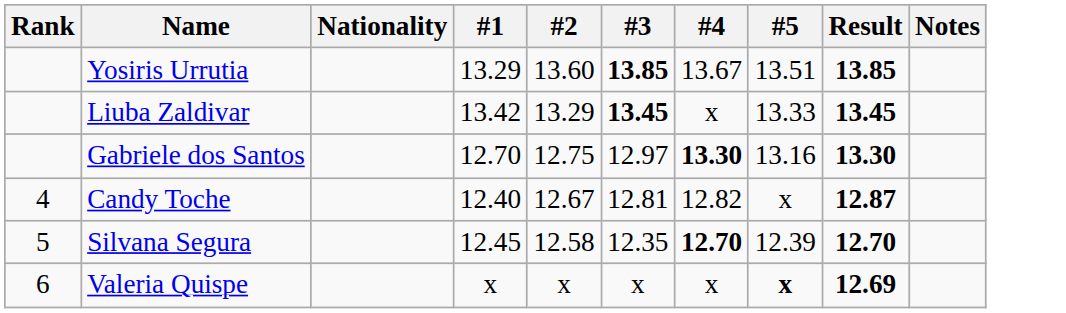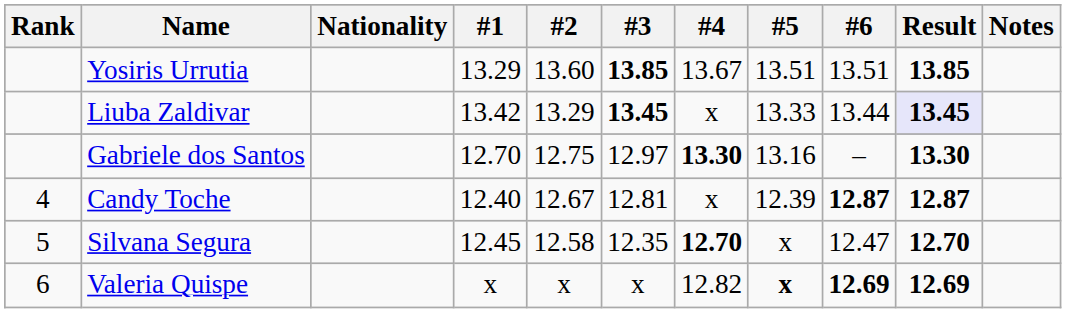+ column: #6 | 13.51 | 13.44 | – | 12.87 | 12.47 | 12.69
Liuba Zaldivar | Result: no background -> lavender background
Candy Toche | #4: 12.82 -> x
Candy Toche | #5: x -> 12.39
Silvana Segura | #5: 12.39 -> x
Valeria Quispe | #4: x -> 12.82
